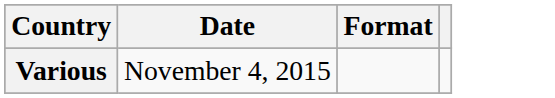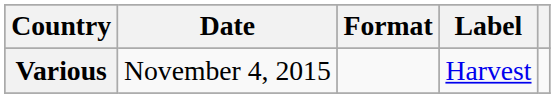+ column: Label | Harvest
